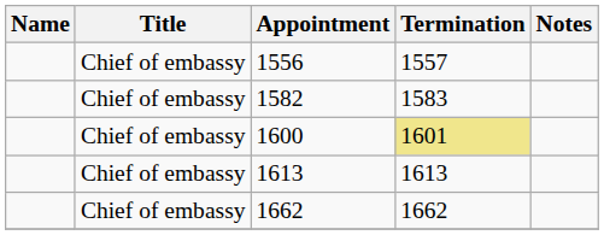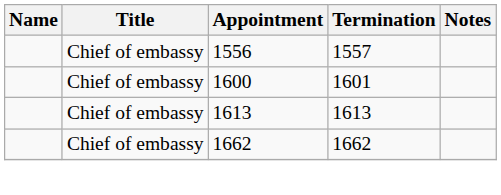- row: Chief of embassy | 1582 | 1583
1600 | Termination: khaki background -> no background
